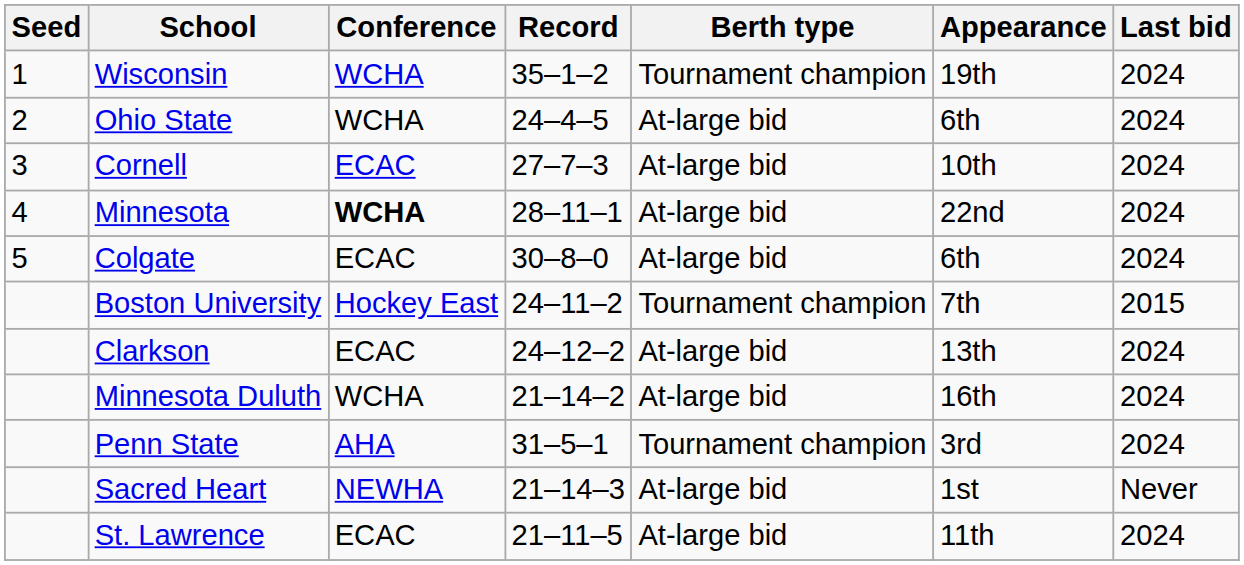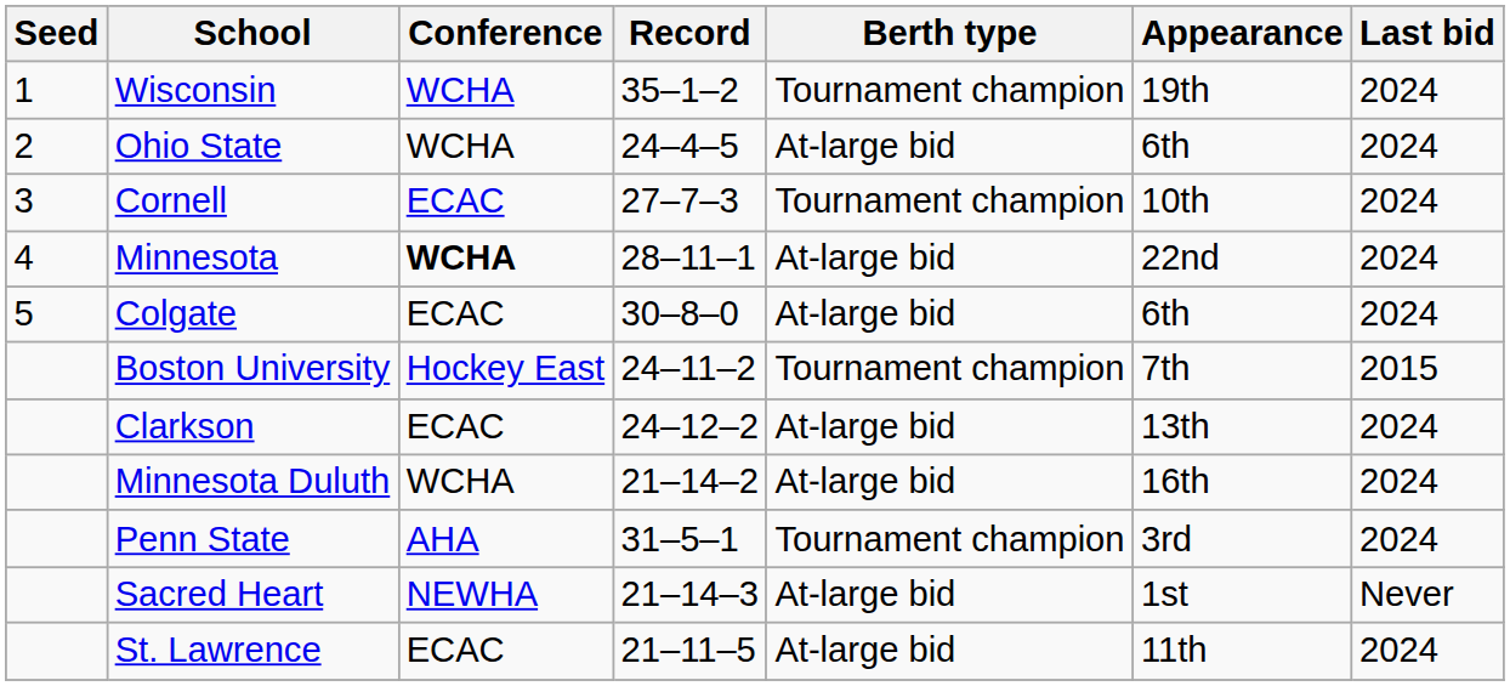Cornell | Berth type: At-large bid -> Tournament champion
